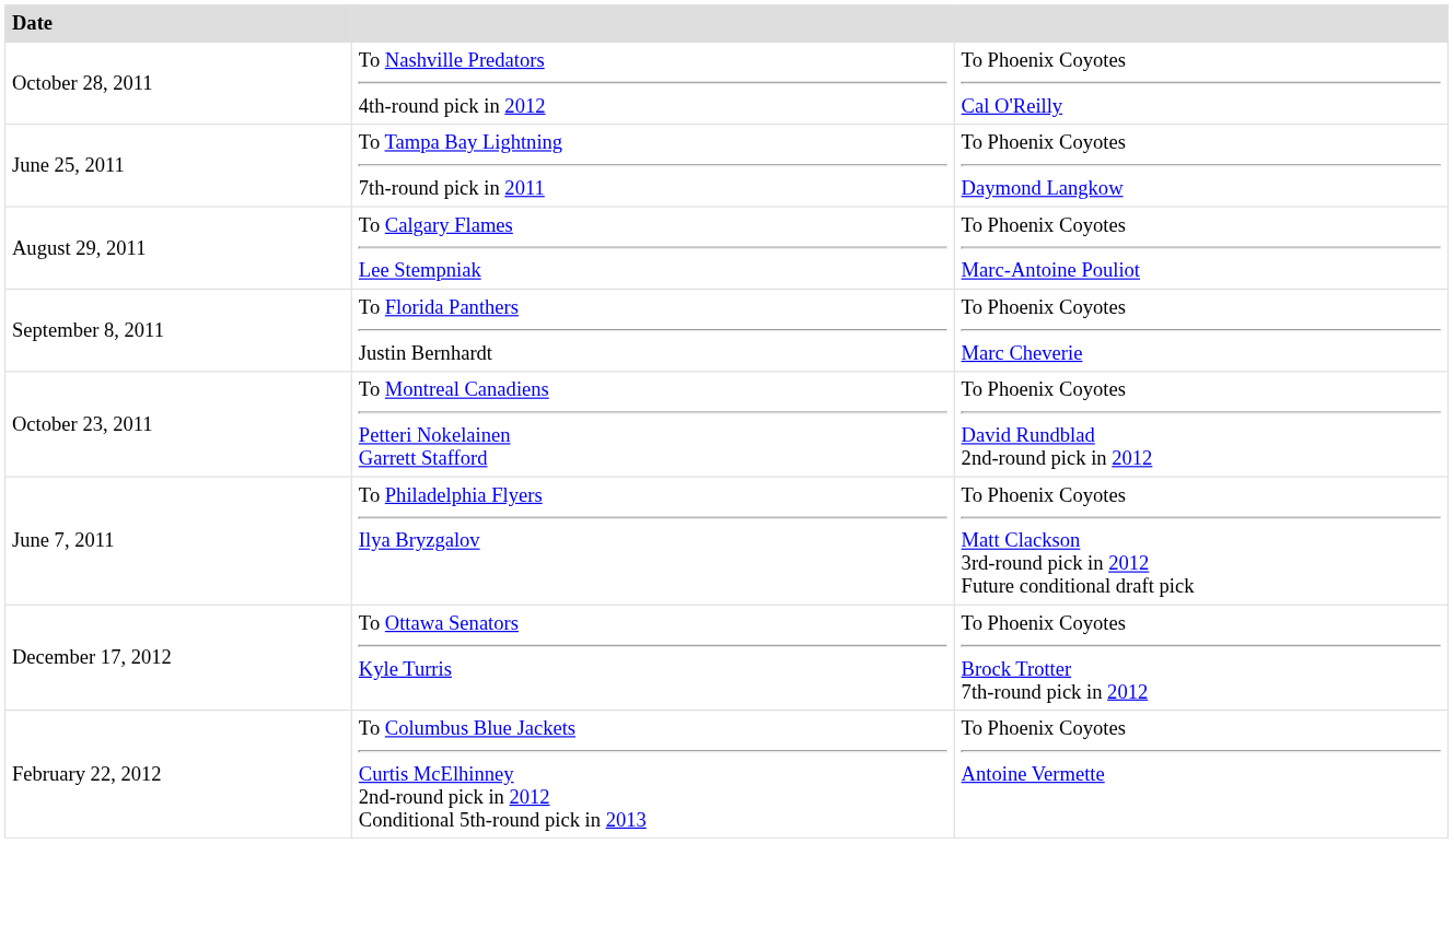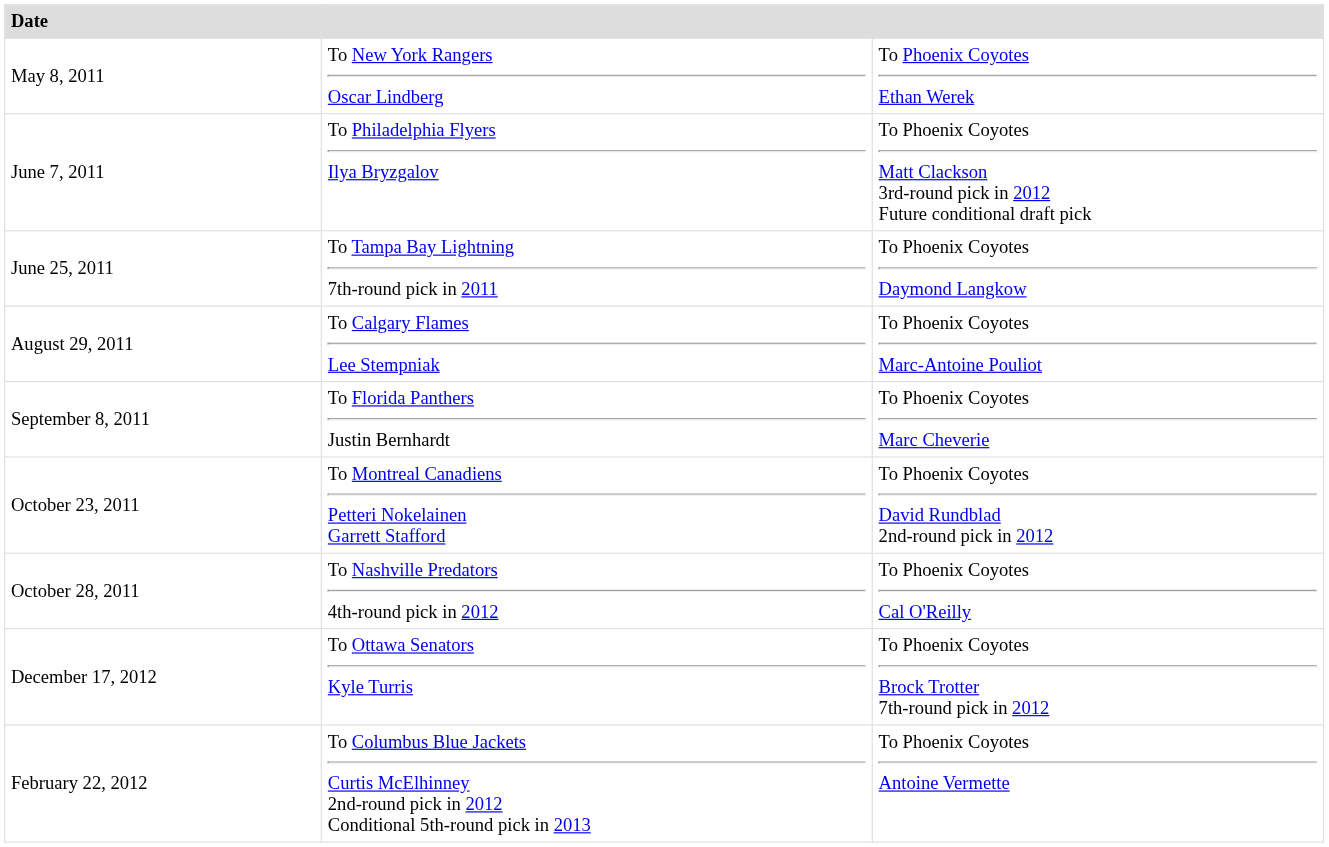+ row: May 8, 2011 | To New York Rangers Oscar Lindberg | To Phoenix Coyotes Ethan Werek
rows swapped: June 7, 2011 <-> October 28, 2011
